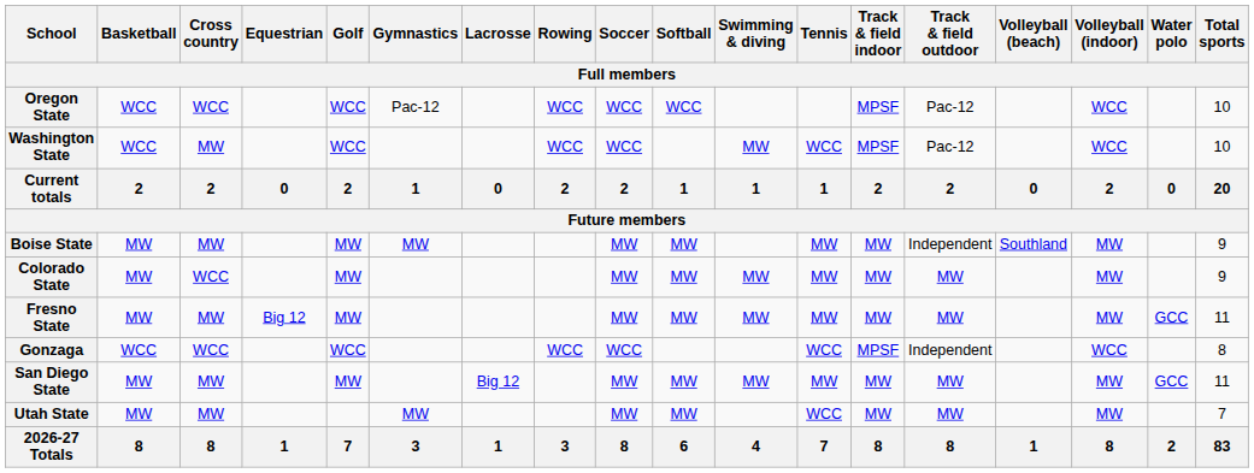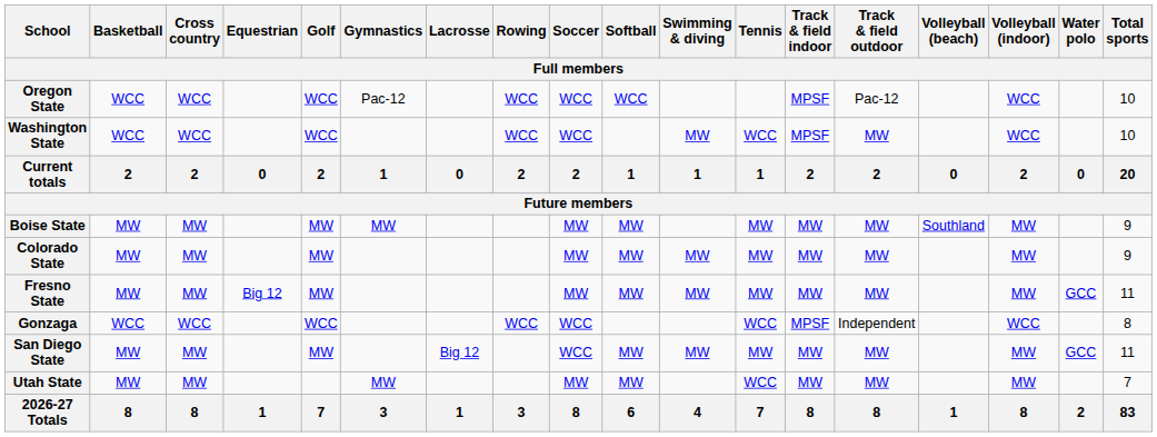Washington State | Cross country: MW -> WCC
Washington State | Track & field outdoor: Pac-12 -> MW
Boise State | Track & field outdoor: Independent -> MW
Colorado State | Cross country: WCC -> MW
San Diego State | Soccer: MW -> WCC
